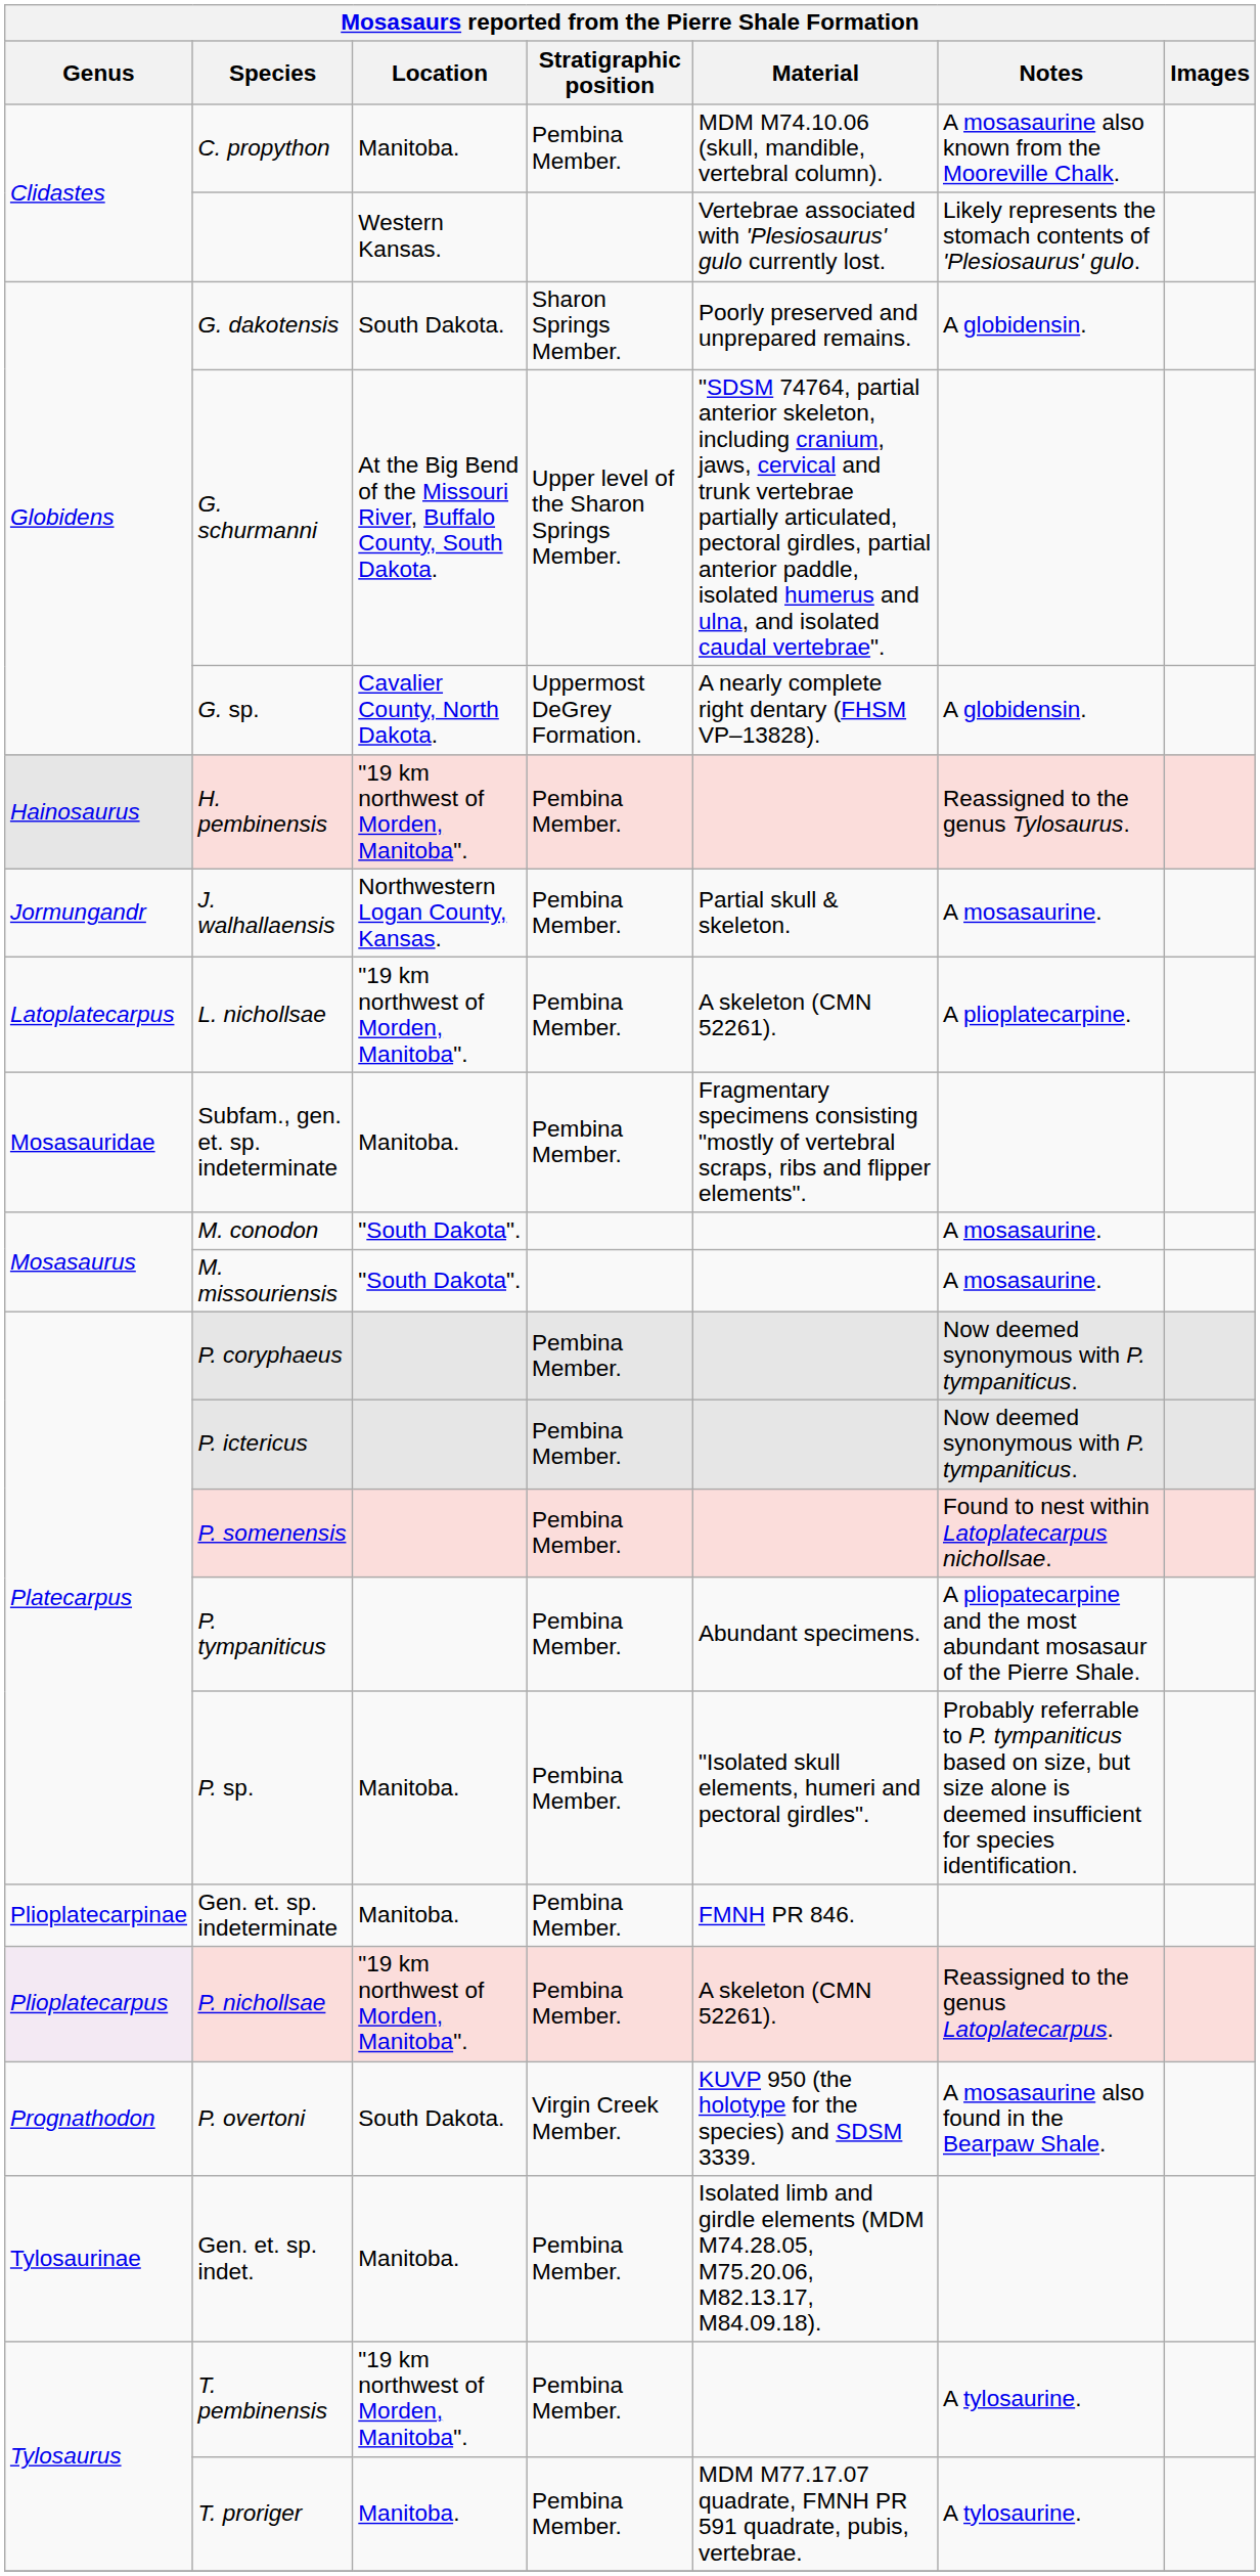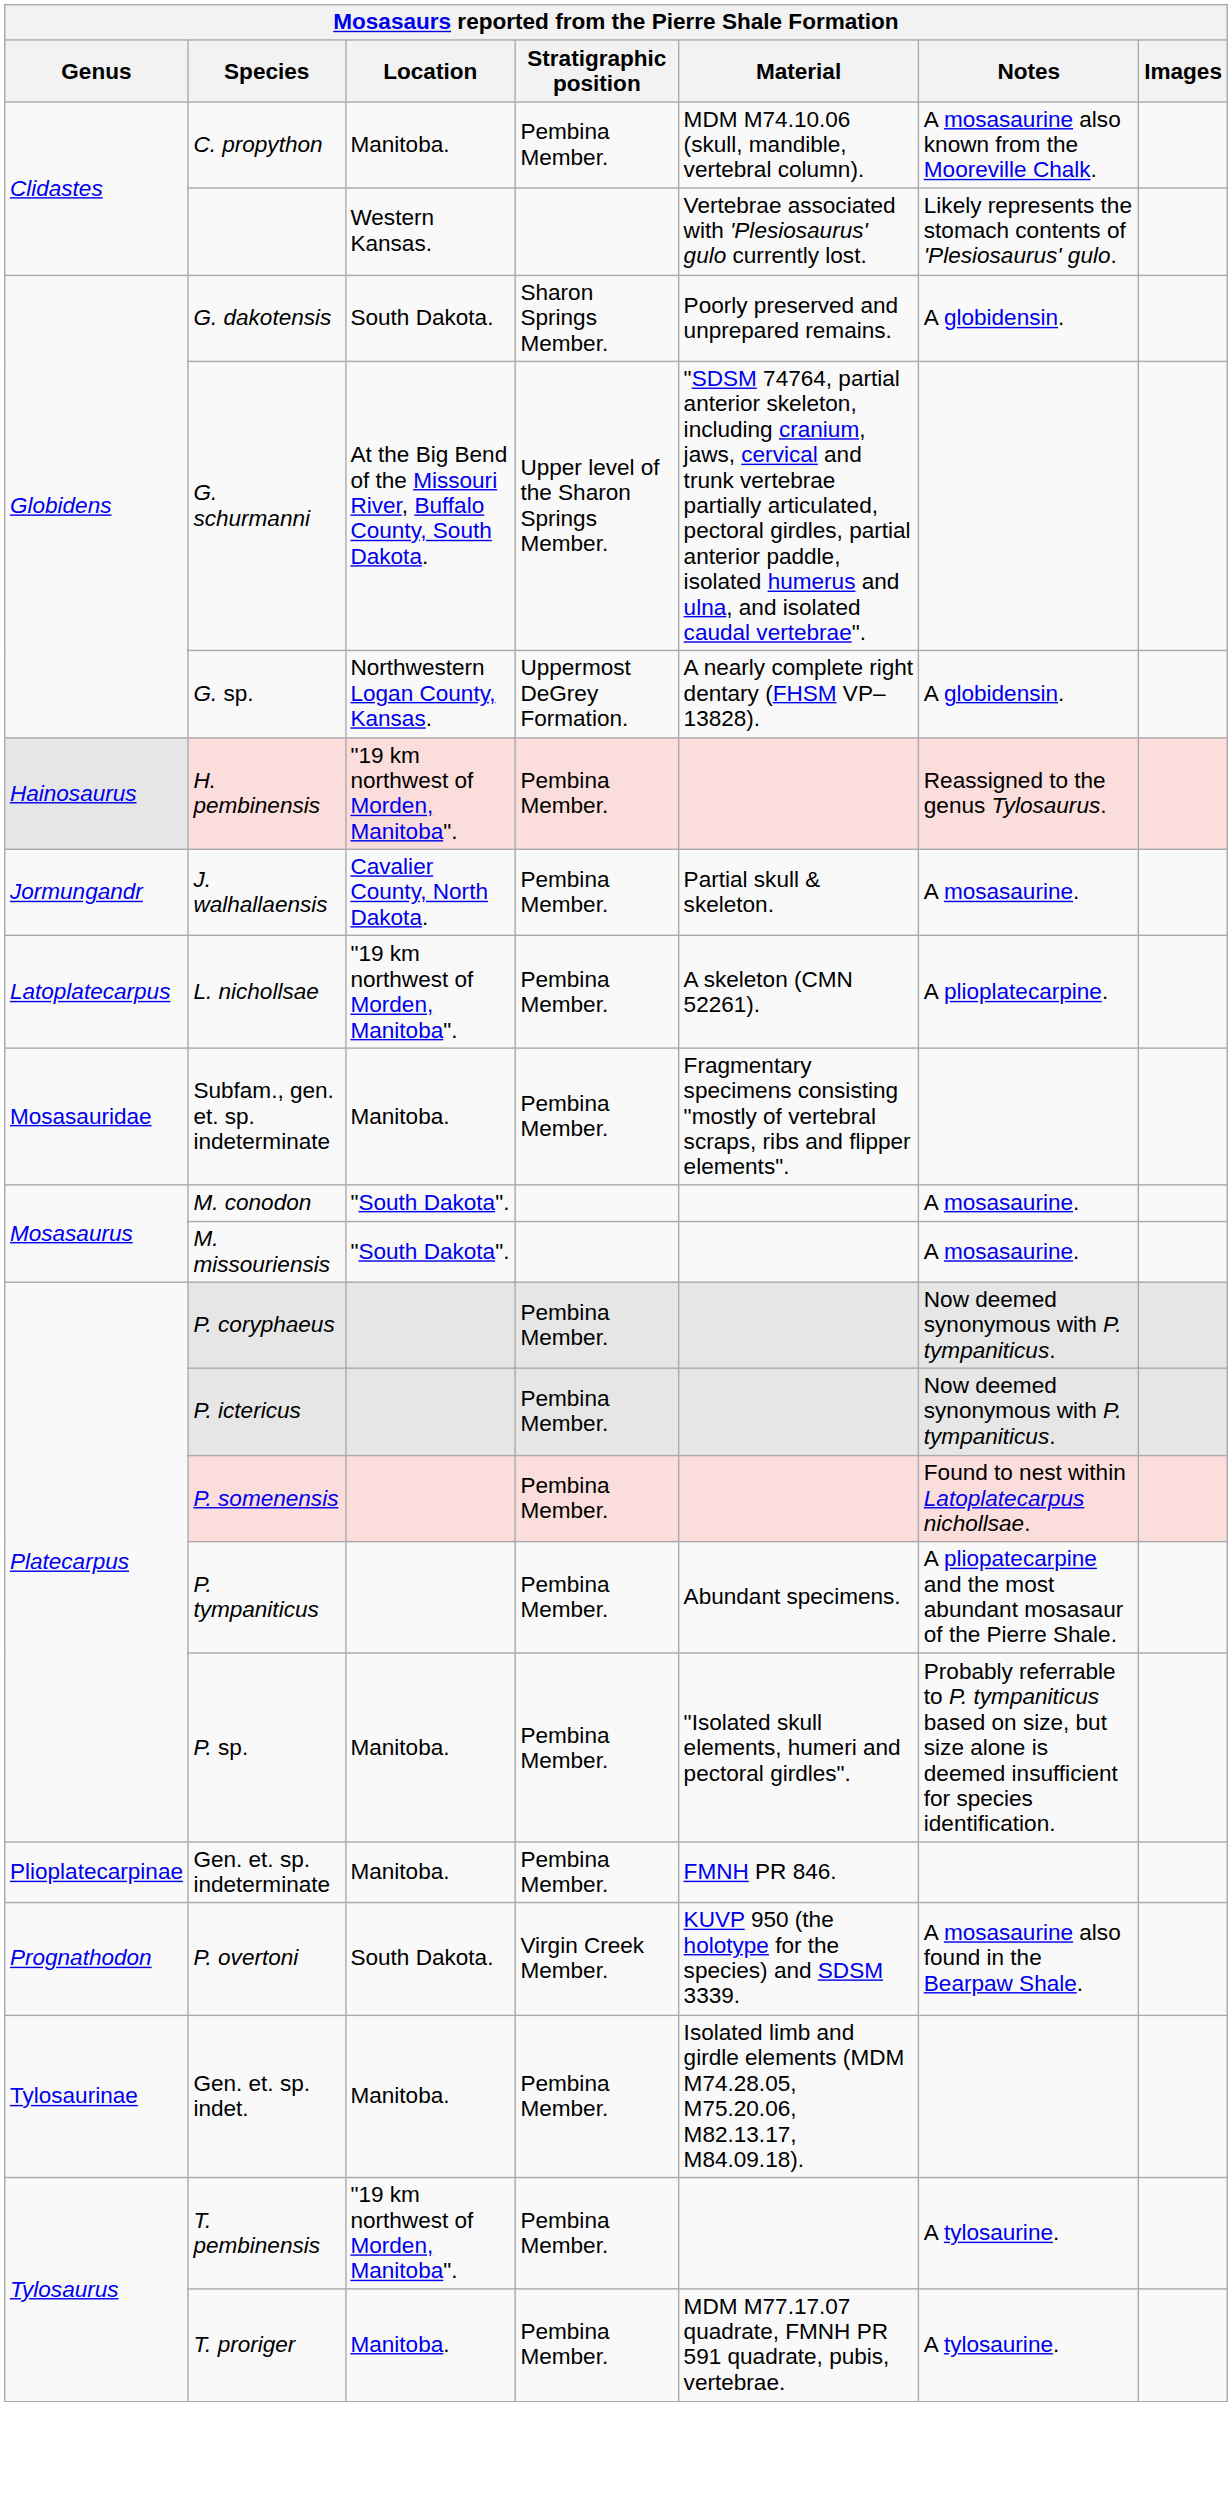G. sp. | Location: Cavalier County, North Dakota. -> Northwestern Logan County, Kansas.
J. walhallaensis | Location: Northwestern Logan County, Kansas. -> Cavalier County, North Dakota.
- row: Plioplatecarpus | P. nichollsae | "19 km northwest of Morden, Manitoba". | Pembina Member. | A skeleton (CMN 52261). | Reassigned to the genus Latoplatecarpus.
